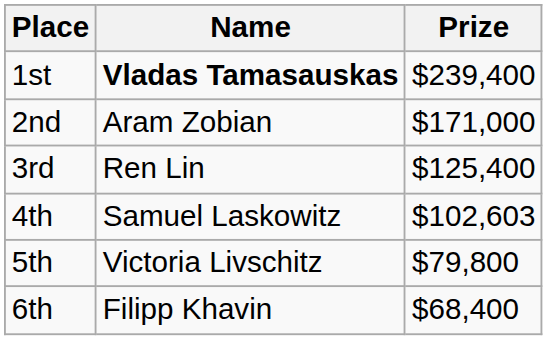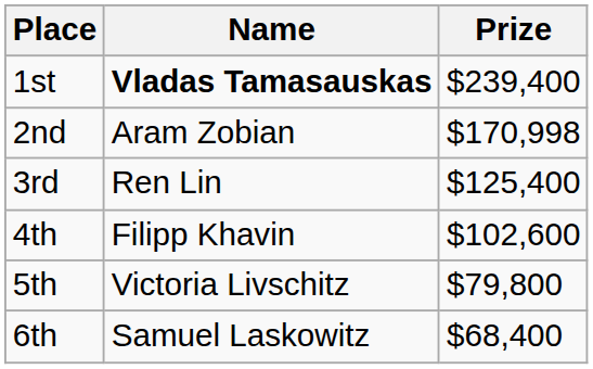2nd | Prize: $171,000 -> $170,998
4th | Name: Samuel Laskowitz -> Filipp Khavin
4th | Prize: $102,603 -> $102,600
6th | Name: Filipp Khavin -> Samuel Laskowitz
